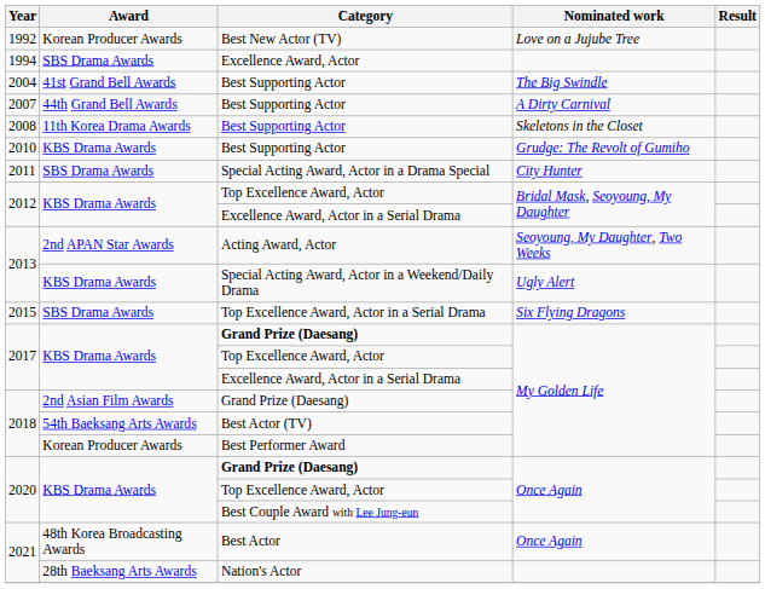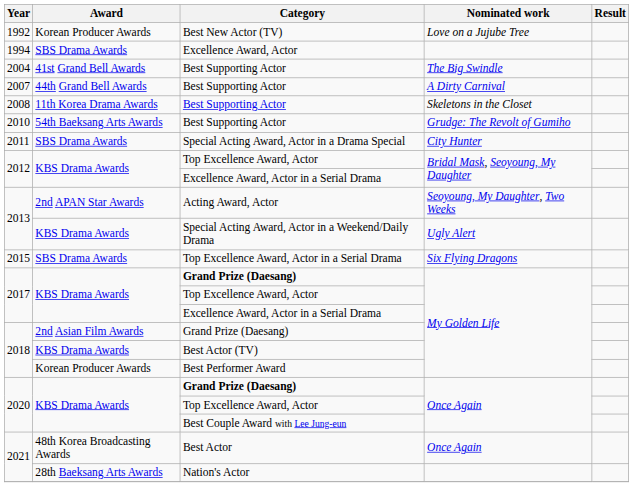2010 / Best Supporting Actor | Award: KBS Drama Awards -> 54th Baeksang Arts Awards
Best Actor (TV) | Award: 54th Baeksang Arts Awards -> KBS Drama Awards
